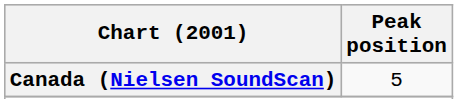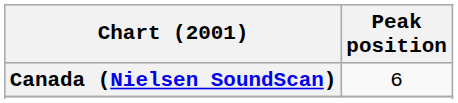Canada (Nielsen SoundScan) | Peak position: 5 -> 6
